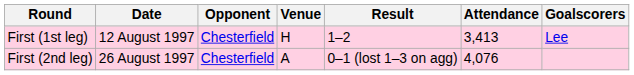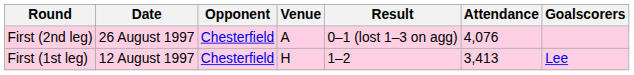rows swapped: First (1st leg) <-> First (2nd leg)
